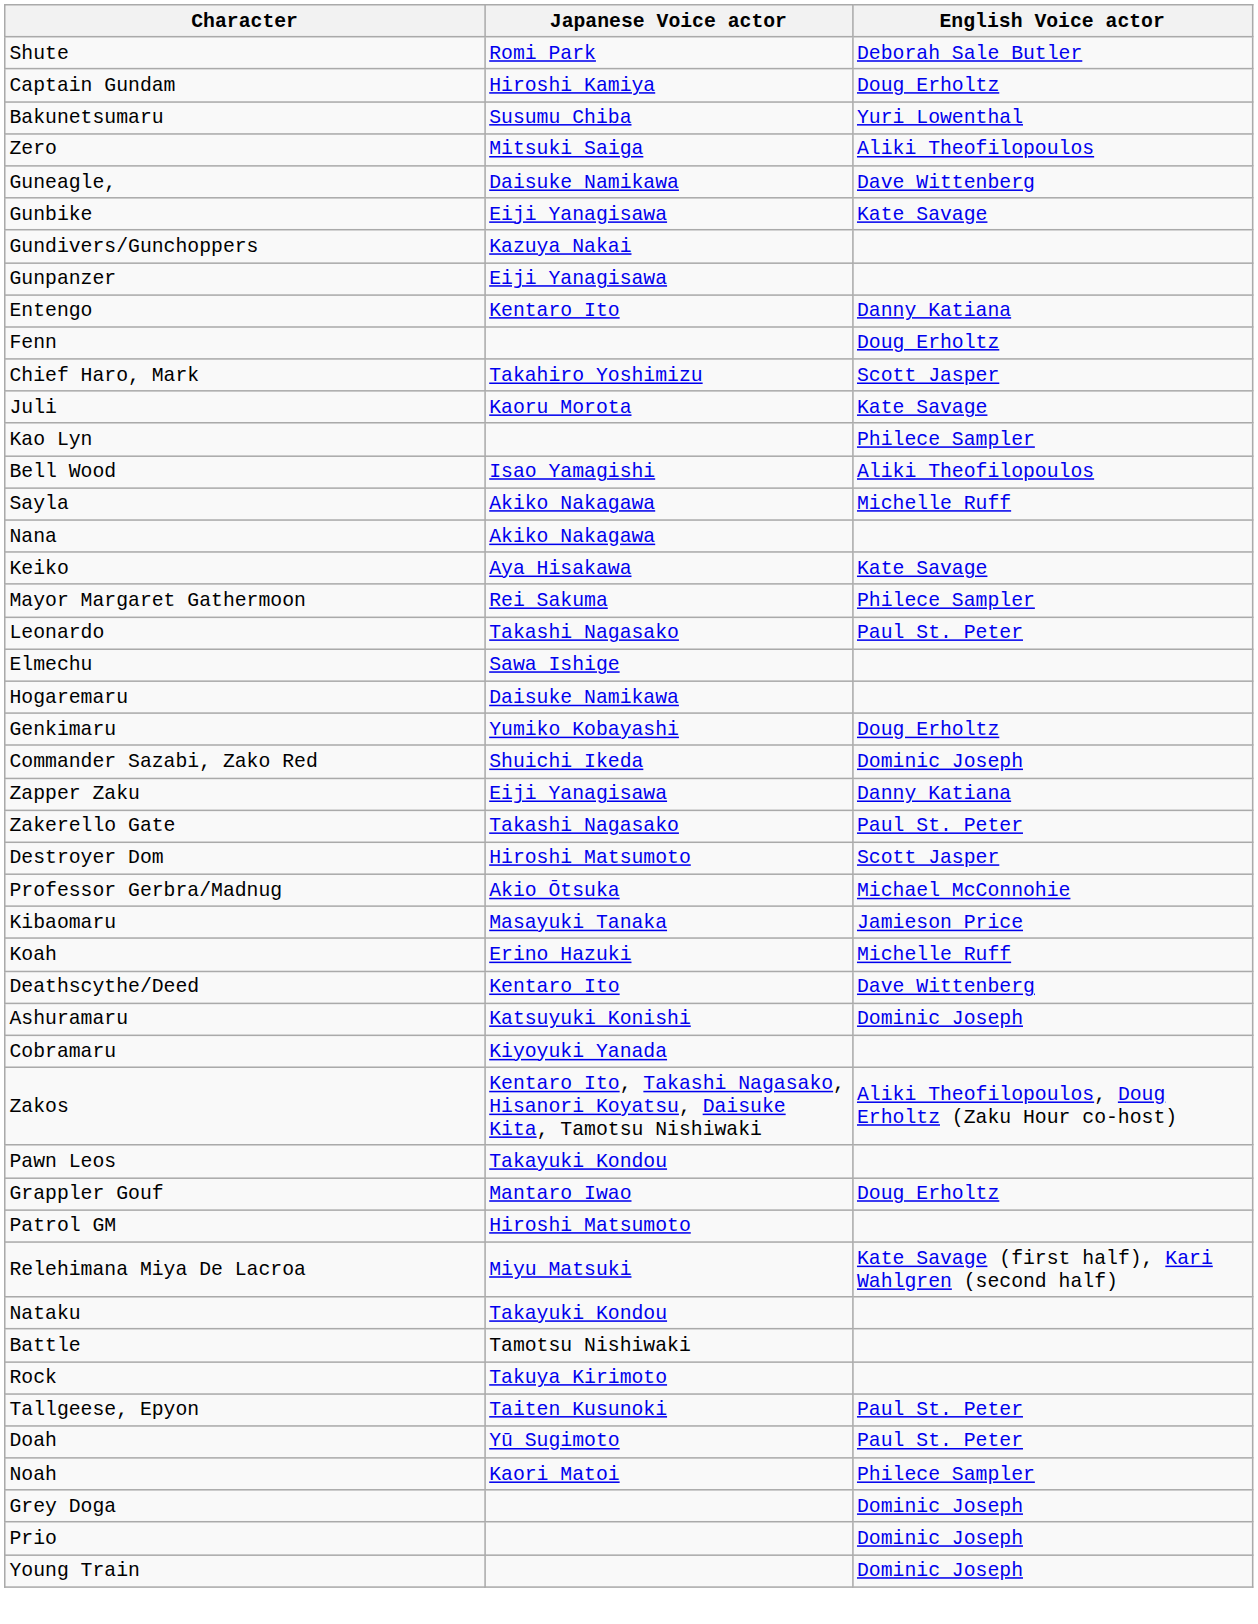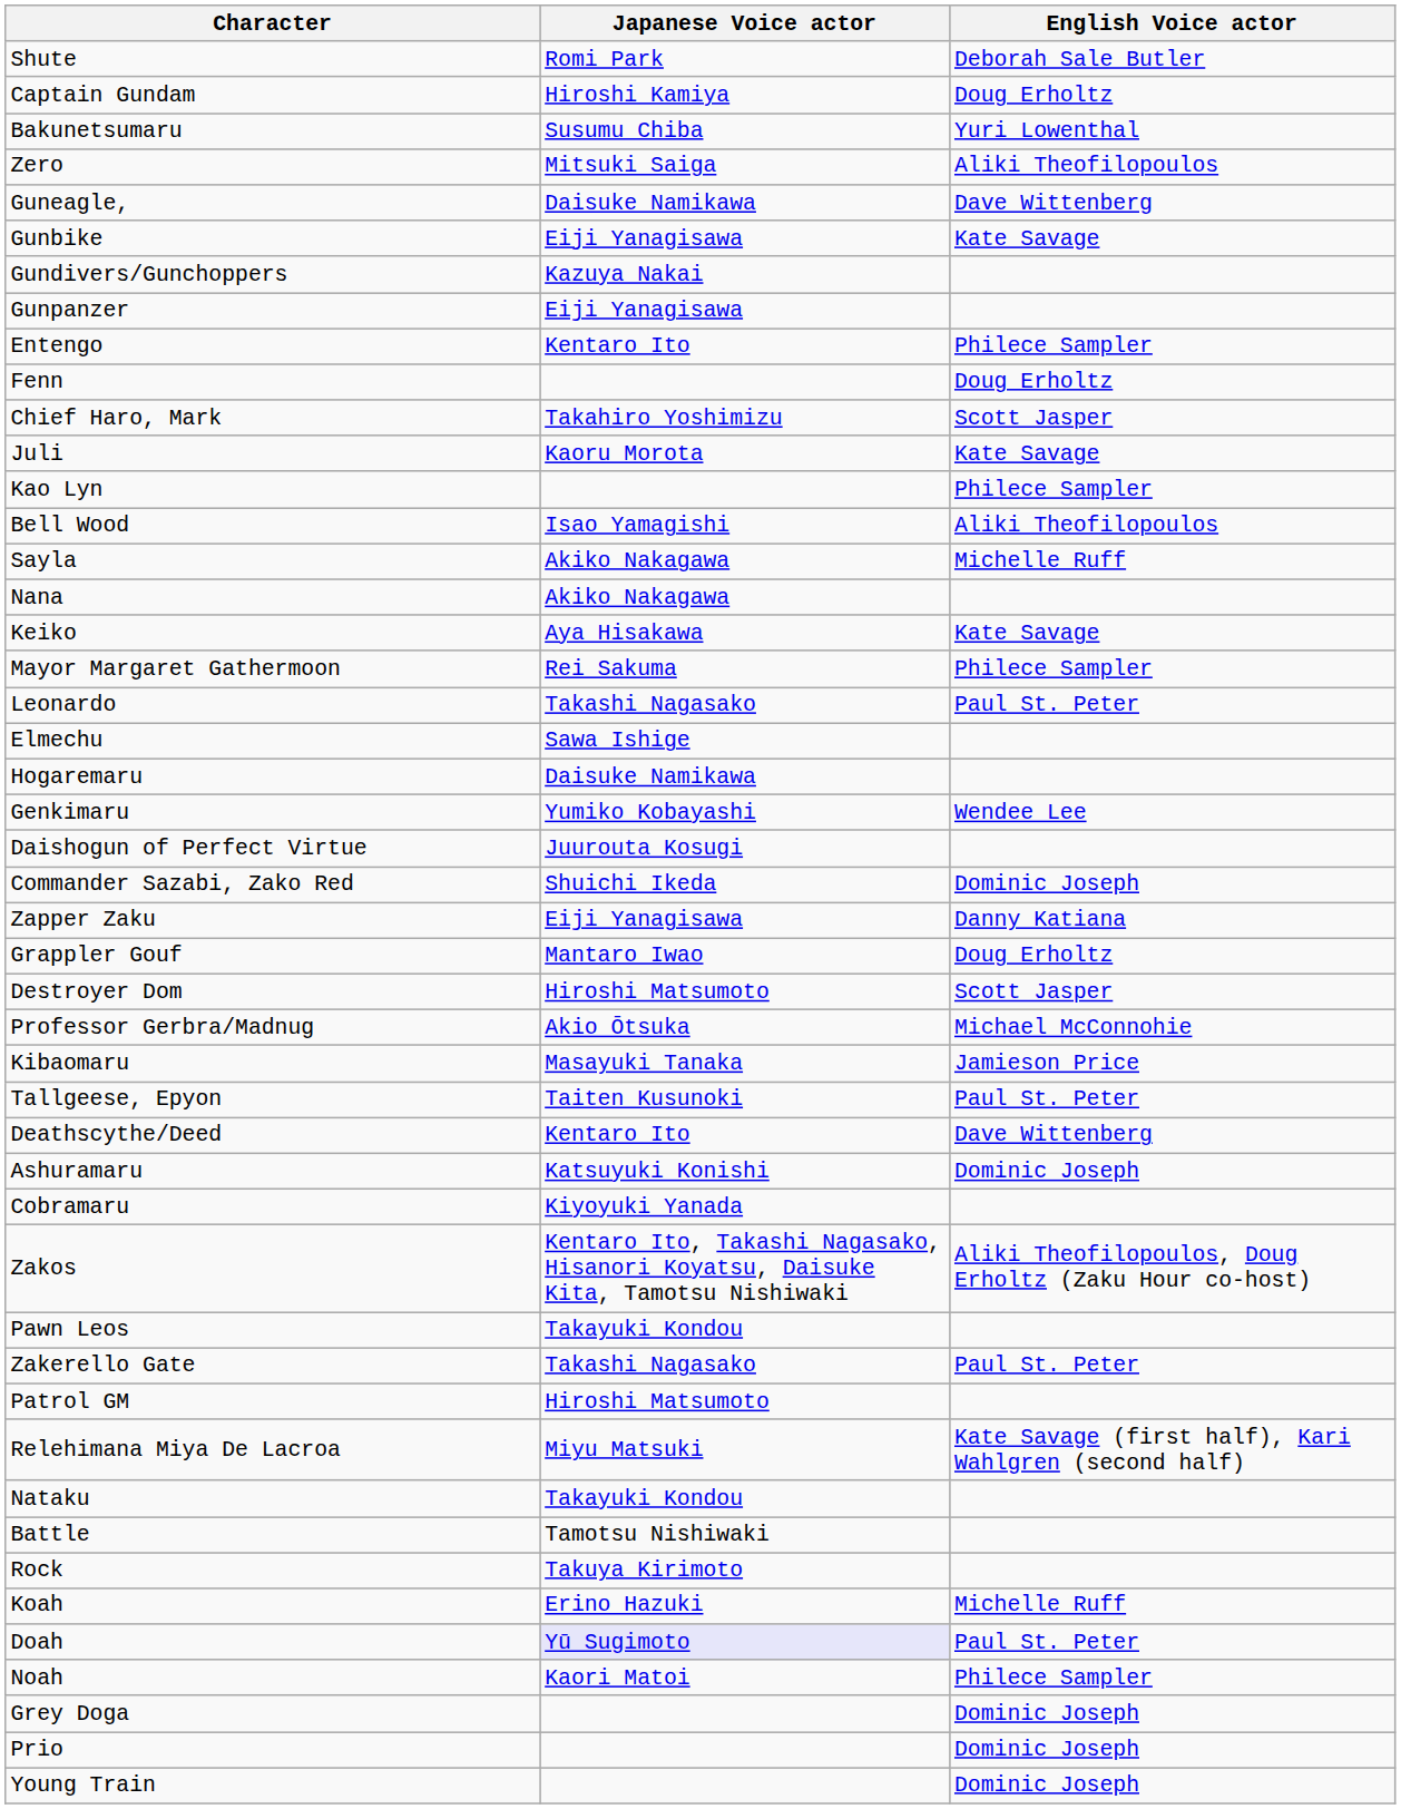Entengo | English Voice actor: Danny Katiana -> Philece Sampler
Genkimaru | English Voice actor: Doug Erholtz -> Wendee Lee
+ row: Daishogun of Perfect Virtue | Juurouta Kosugi
rows swapped: Grappler Gouf <-> Zakerello Gate
rows swapped: Tallgeese, Epyon <-> Koah
Doah | Japanese Voice actor: no background -> lavender background
